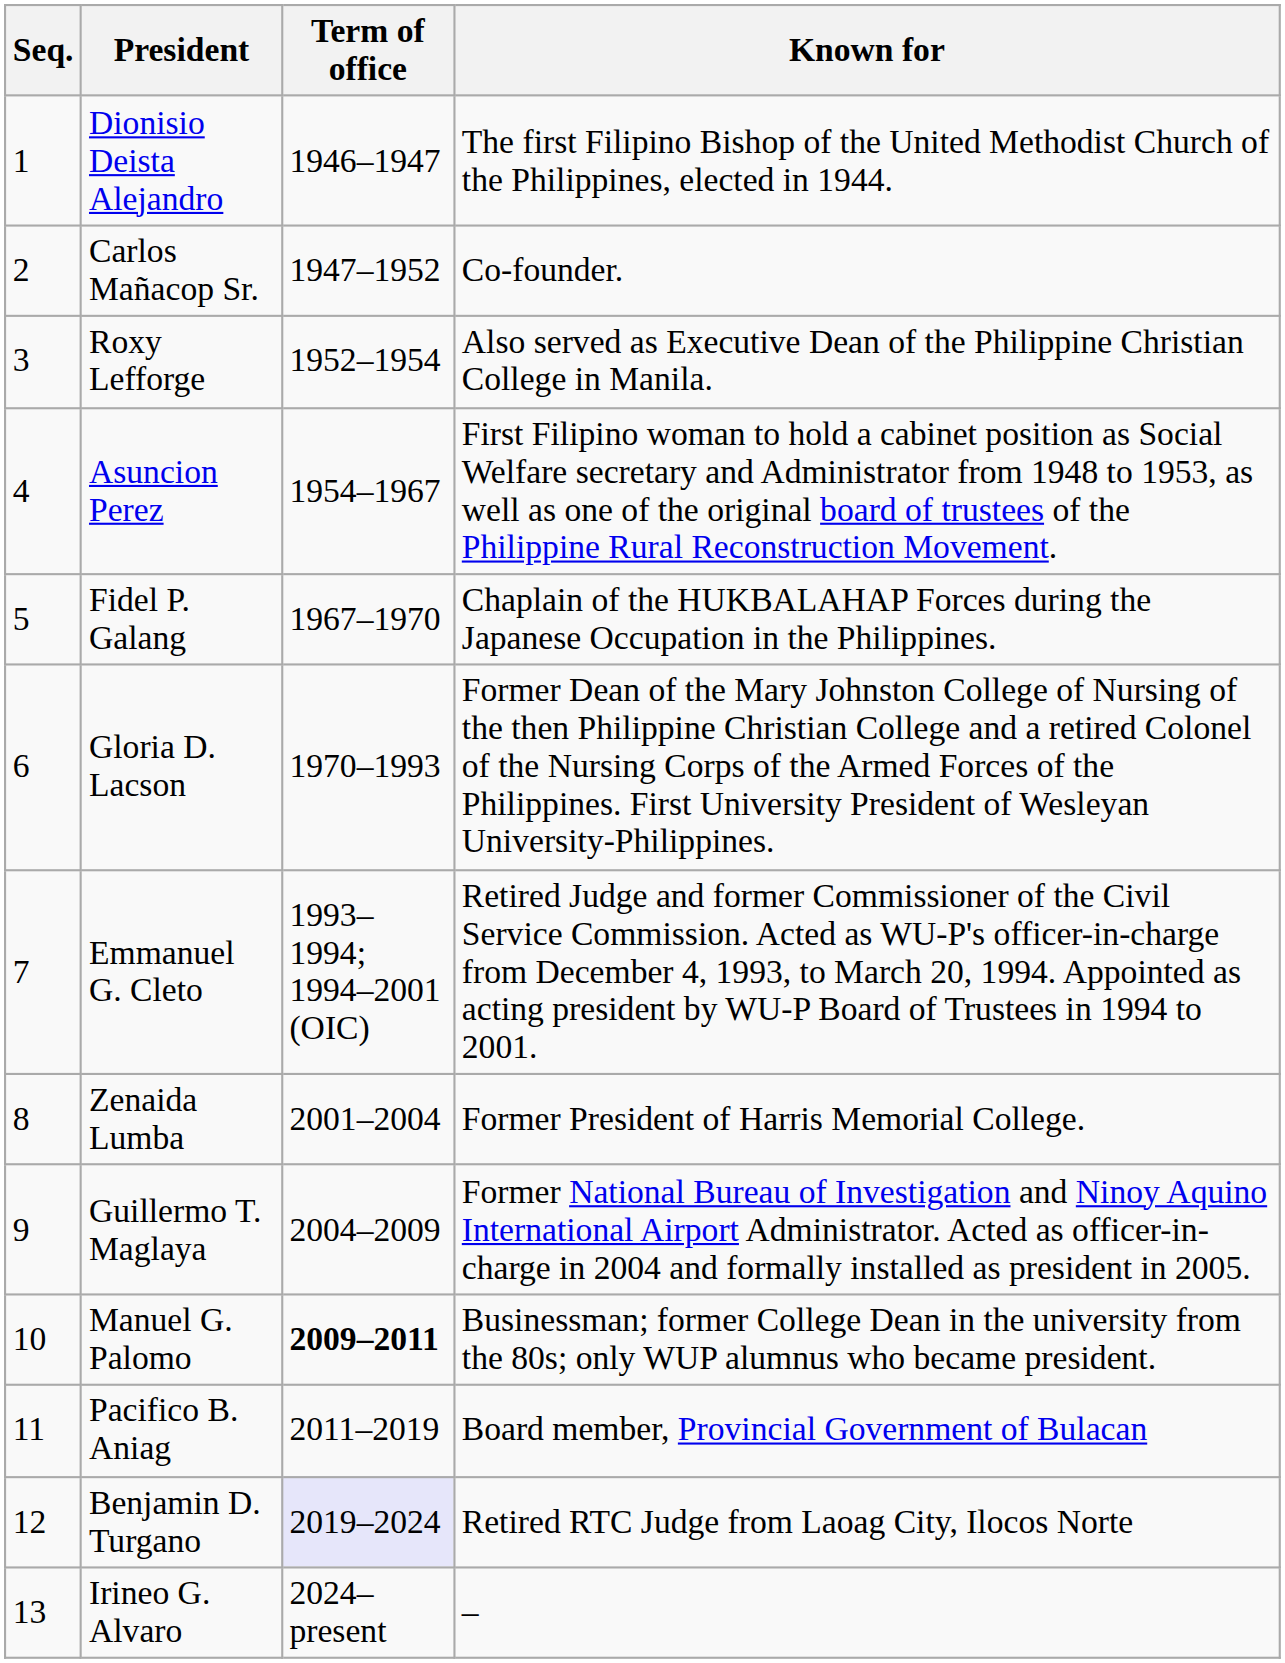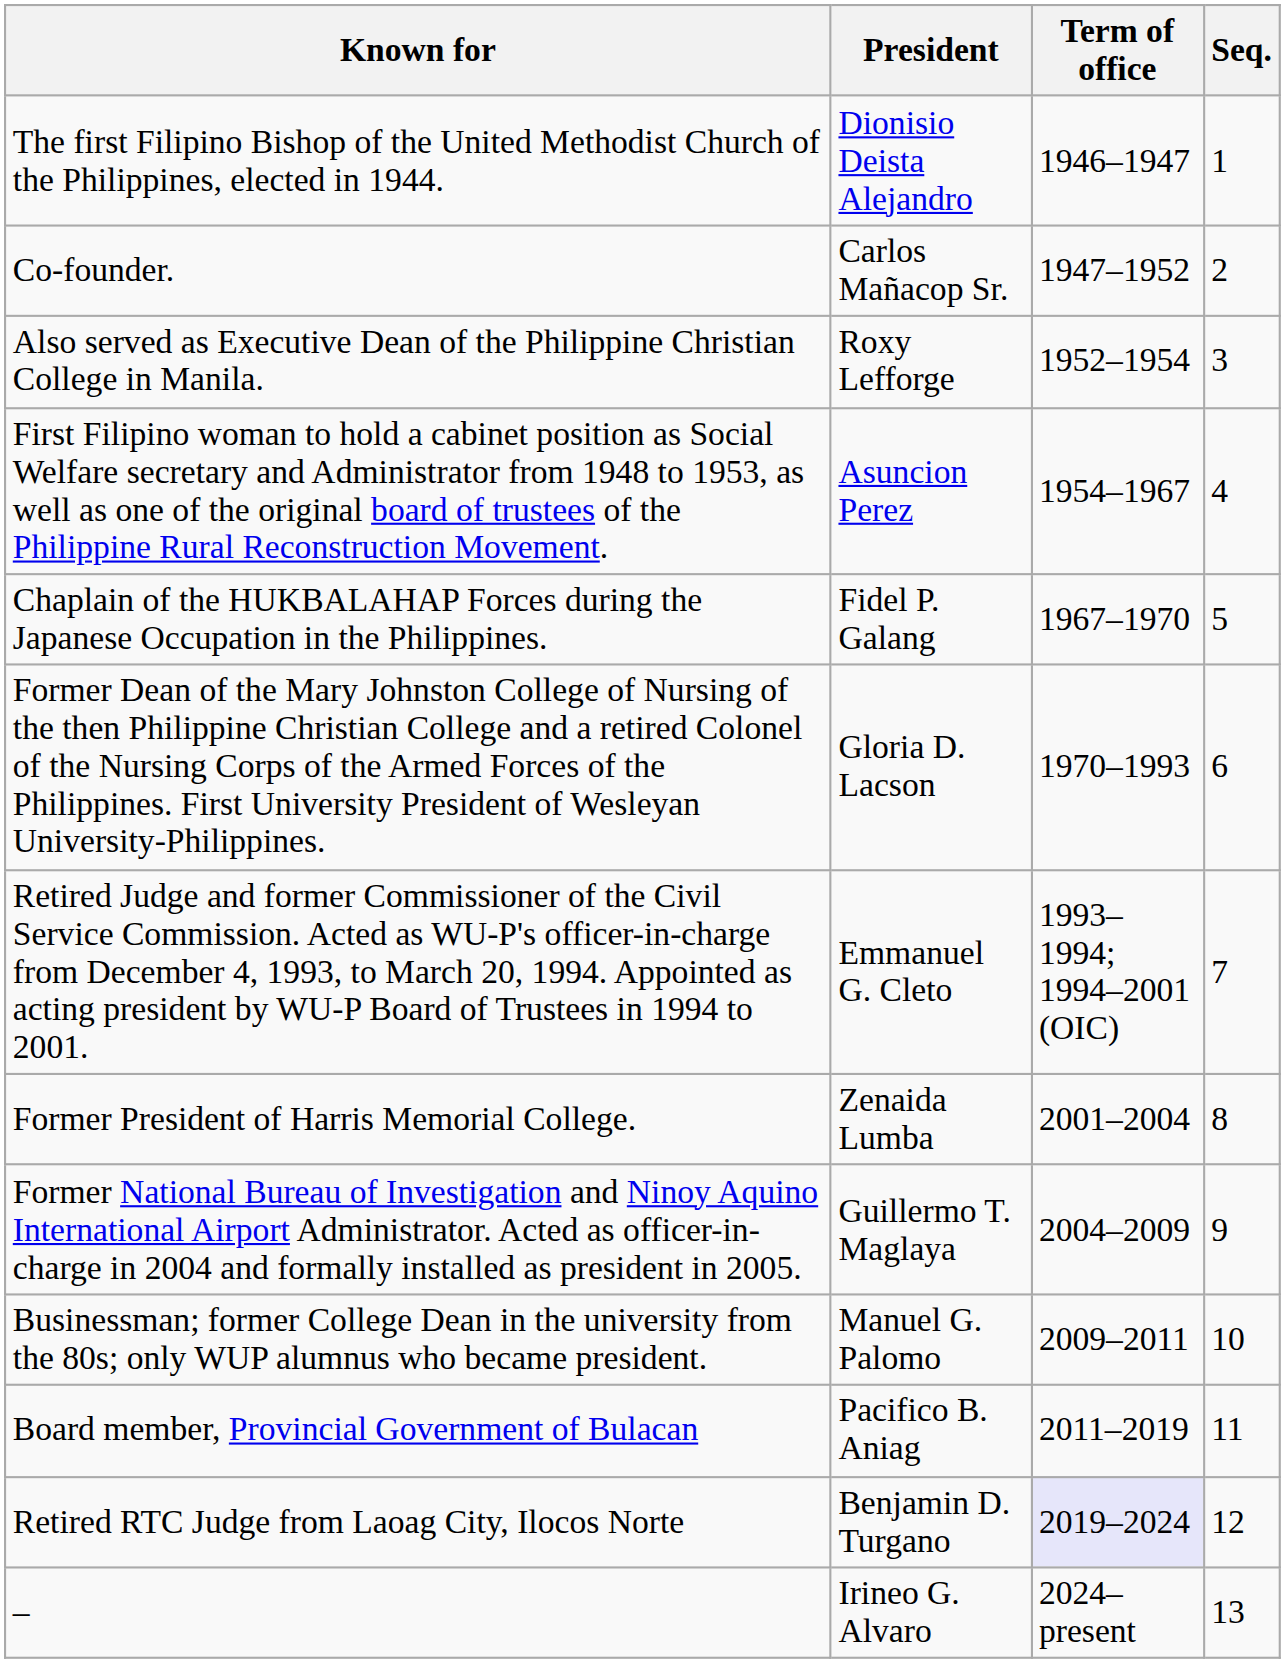columns swapped: Seq. <-> Known for
Manuel G. Palomo | Term of office: bold -> normal
